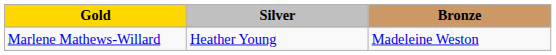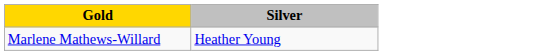- column: Bronze | Madeleine Weston
